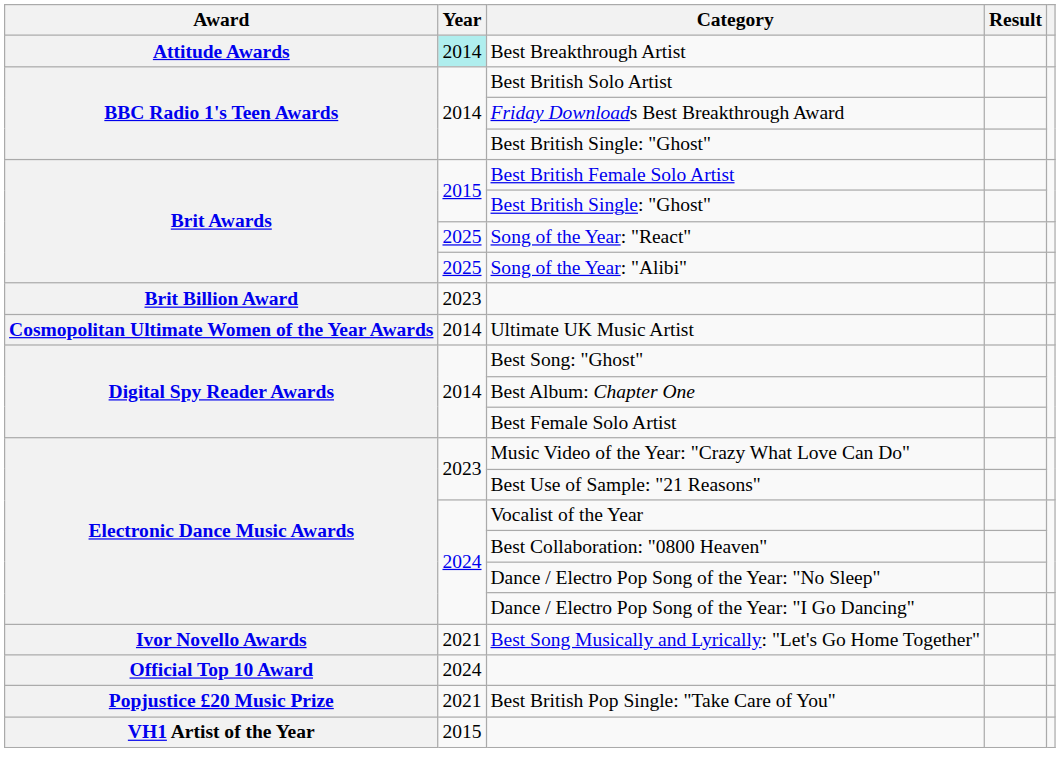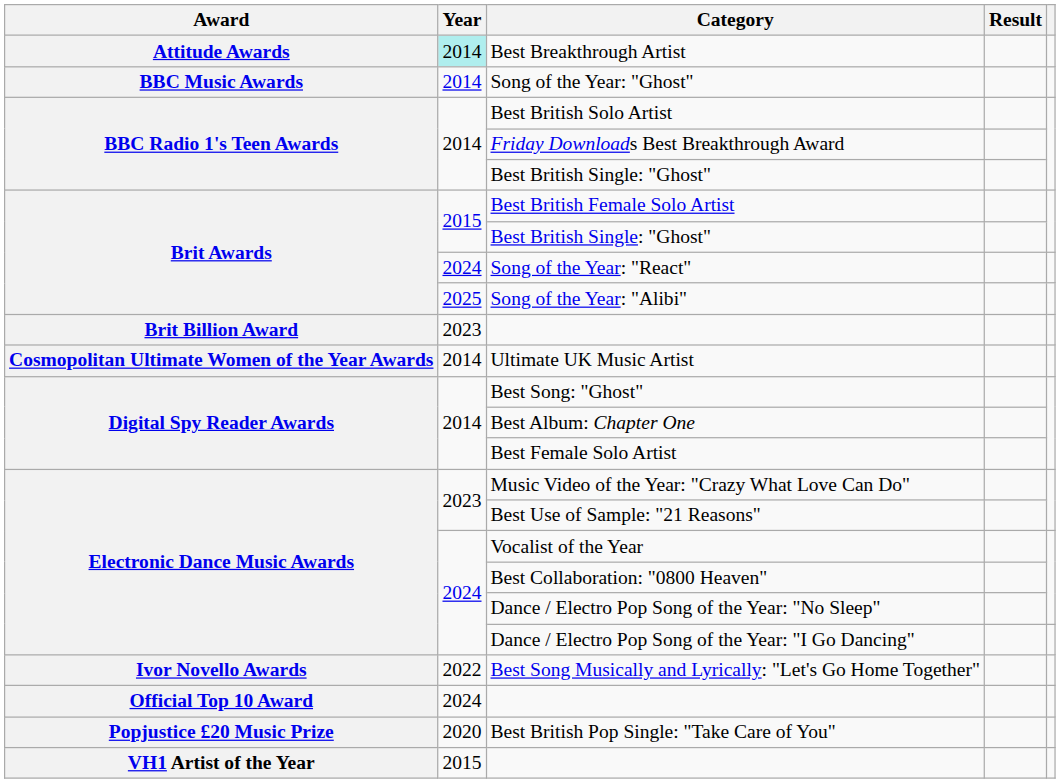+ row: BBC Music Awards | 2014 | Song of the Year: "Ghost"
Song of the Year: "React" | Year: 2025 -> 2024
Best Song Musically and Lyrically: "Let's Go Home Together" | Year: 2021 -> 2022
Best British Pop Single: "Take Care of You" | Year: 2021 -> 2020
